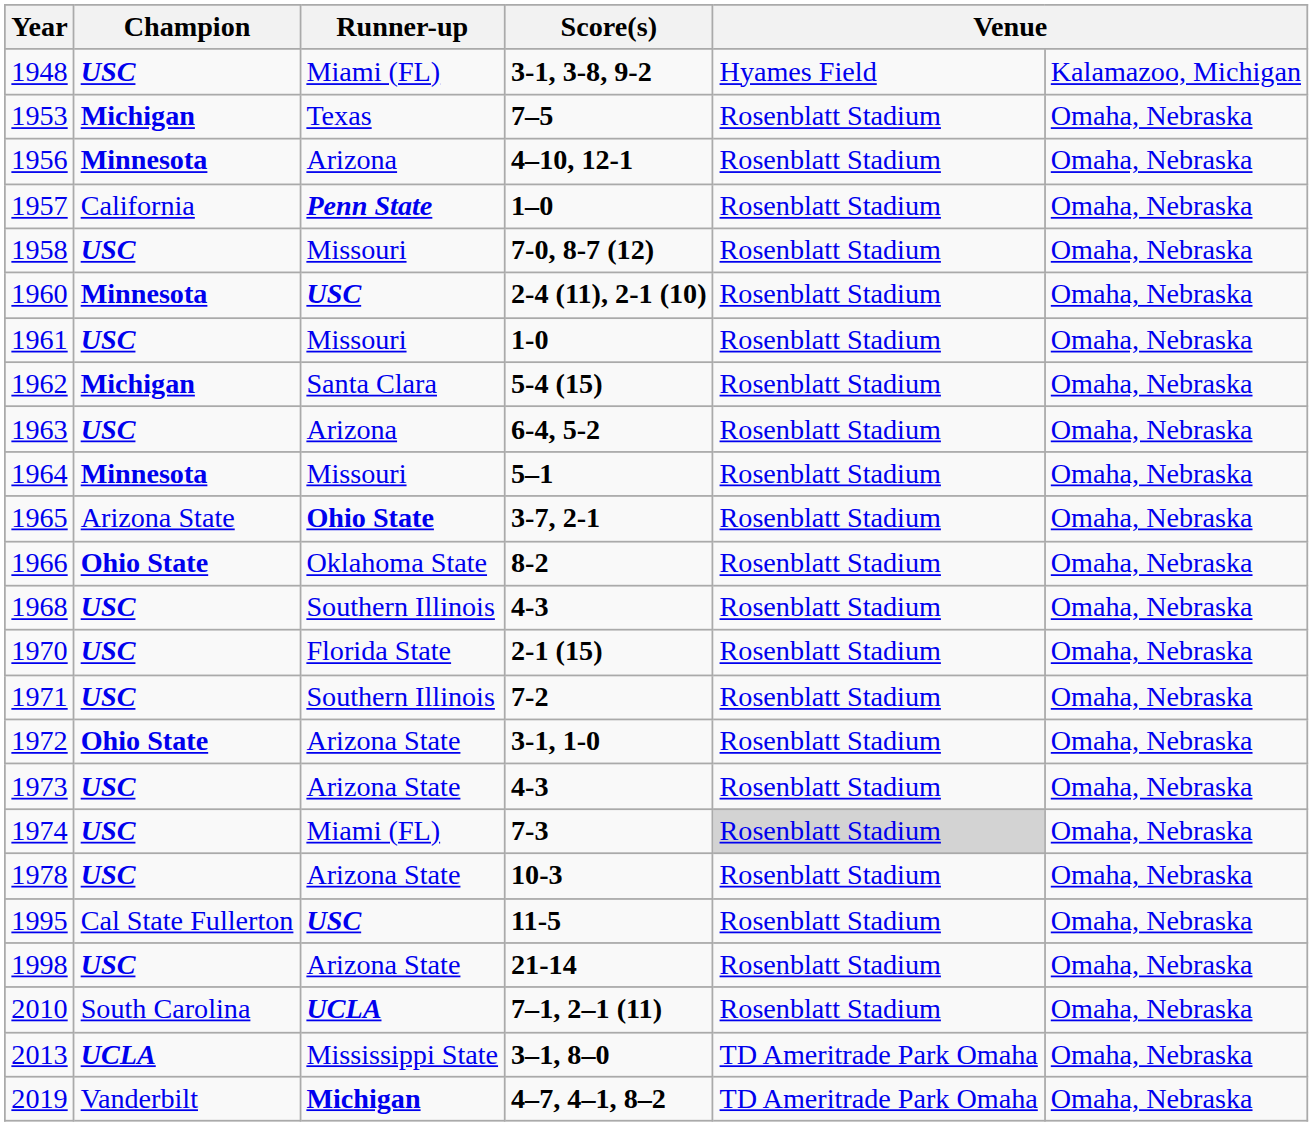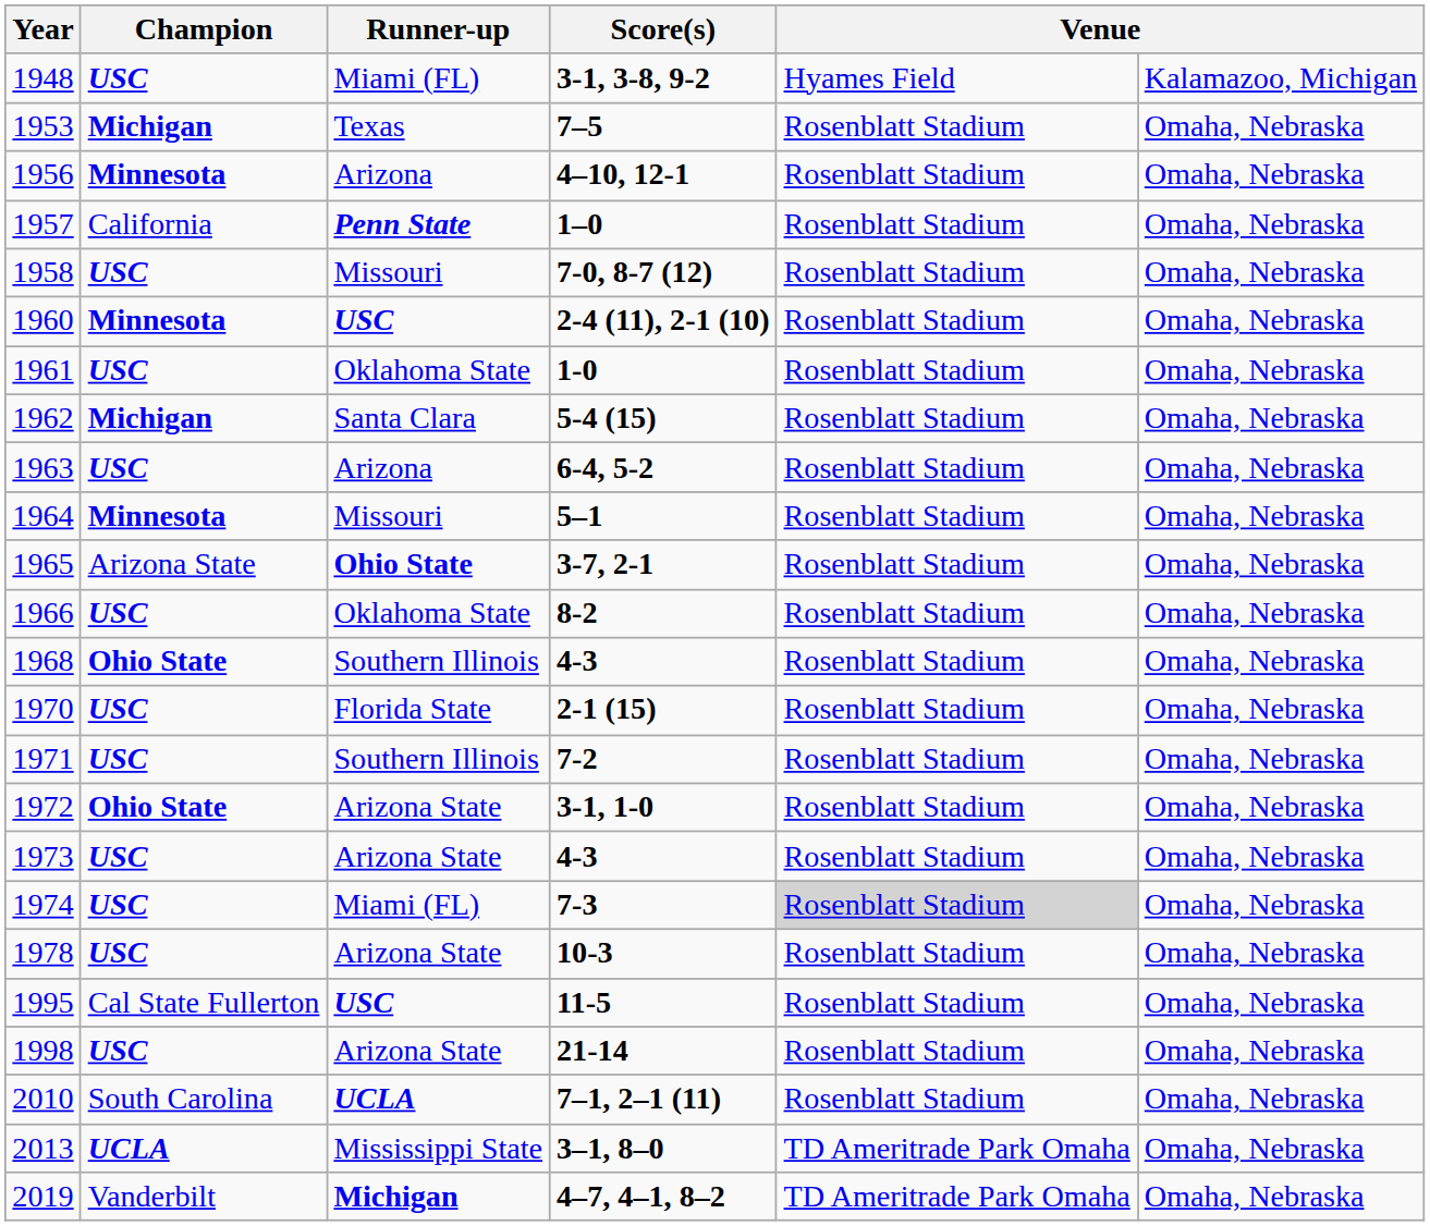1961 | Runner-up: Missouri -> Oklahoma State
1966 | Champion: Ohio State -> USC
1968 | Champion: USC -> Ohio State
